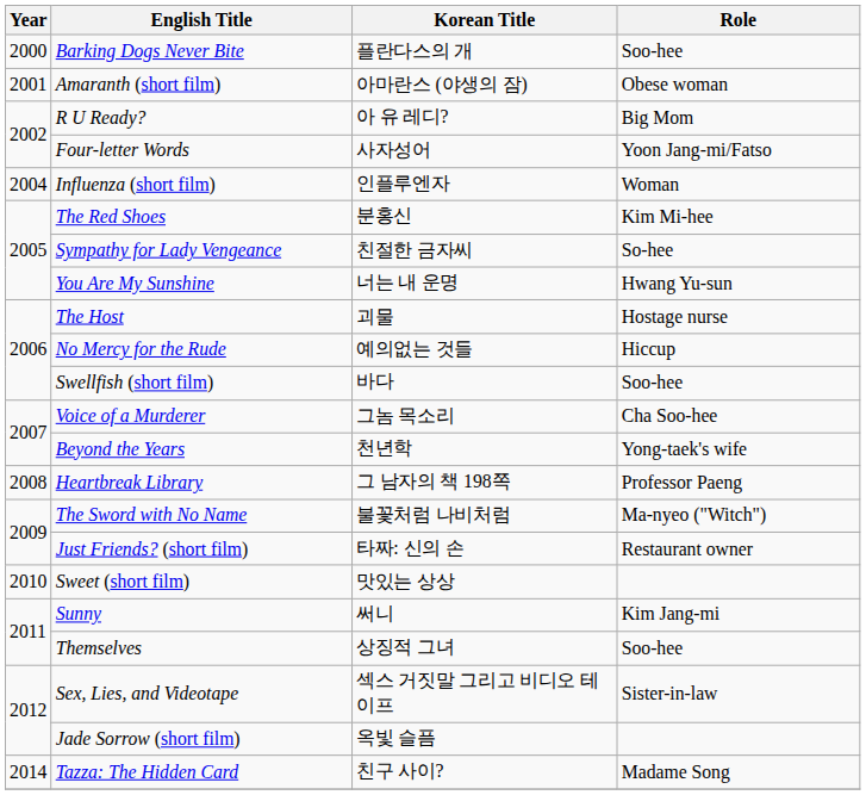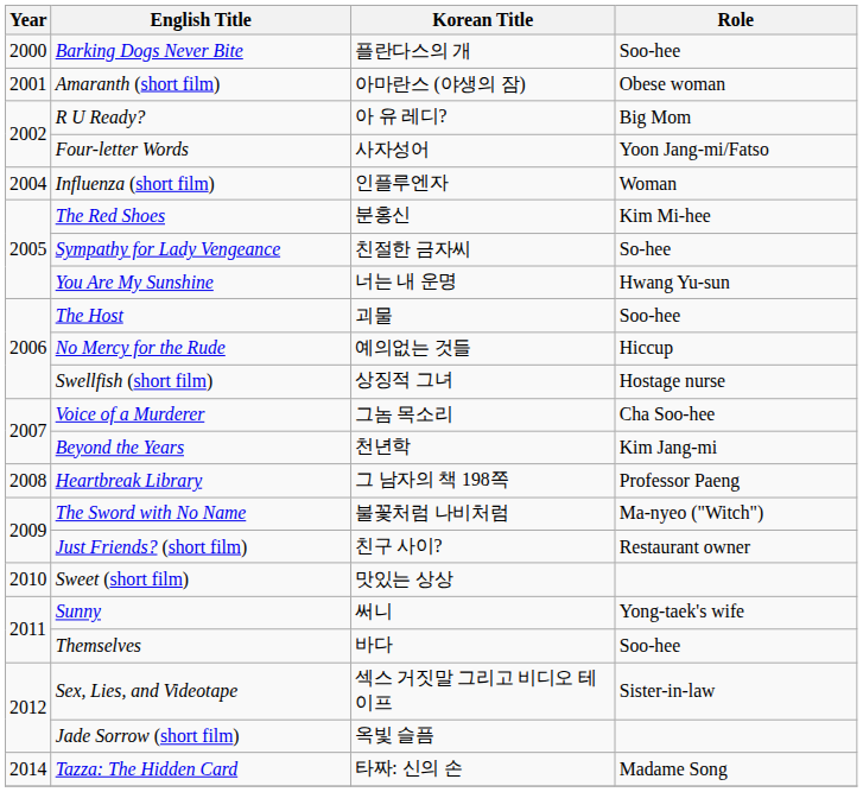The Host | Role: Hostage nurse -> Soo-hee
Swellfish (short film) | Korean Title: 바다 -> 상징적 그녀
Swellfish (short film) | Role: Soo-hee -> Hostage nurse
Beyond the Years | Role: Yong-taek's wife -> Kim Jang-mi
Just Friends? (short film) | Korean Title: 타짜: 신의 손 -> 친구 사이?
Sunny | Role: Kim Jang-mi -> Yong-taek's wife
Themselves | Korean Title: 상징적 그녀 -> 바다
Tazza: The Hidden Card | Korean Title: 친구 사이? -> 타짜: 신의 손
